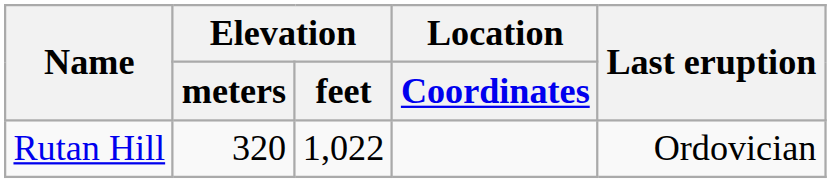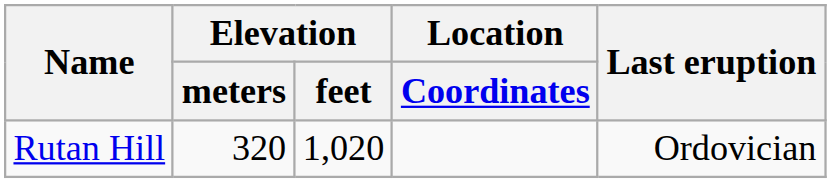Rutan Hill | Elevation / feet: 1,022 -> 1,020
